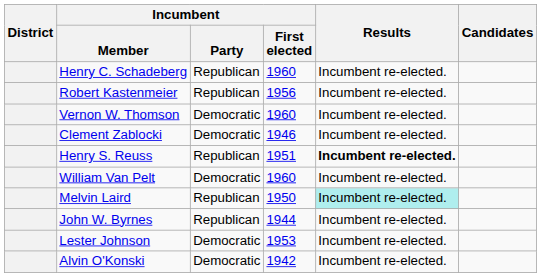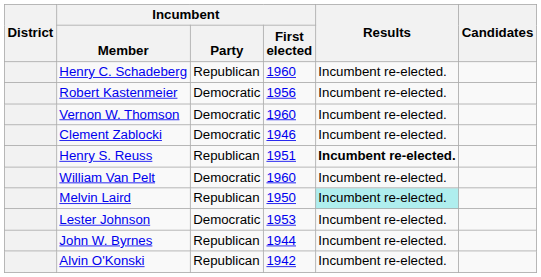Robert Kastenmeier | Incumbent / Party: Republican -> Democratic
rows swapped: John W. Byrnes <-> Lester Johnson
Alvin O'Konski | Incumbent / Party: Democratic -> Republican
